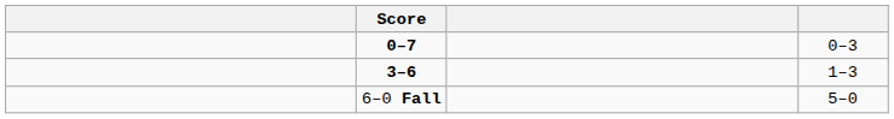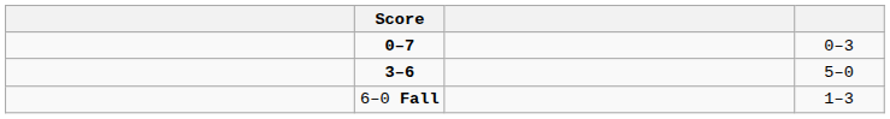3–6 | column 4: 1–3 -> 5–0
6–0 Fall | column 4: 5–0 -> 1–3
